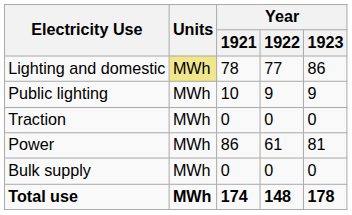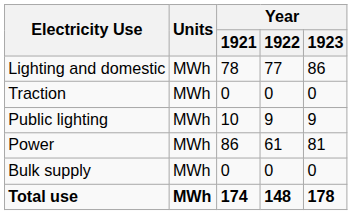Lighting and domestic | Units: khaki background -> no background
rows swapped: Public lighting <-> Traction
